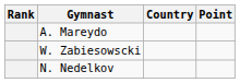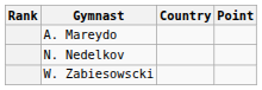rows swapped: N. Nedelkov <-> W. Zabiesowscki
